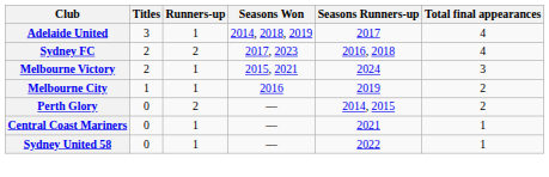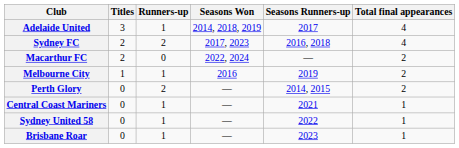- row: Melbourne Victory | 2 | 1 | 2015, 2021 | 2024 | 3
+ row: Macarthur FC | 2 | 0 | 2022, 2024 | — | 2
+ row: Brisbane Roar | 0 | 1 | — | 2023 | 1
